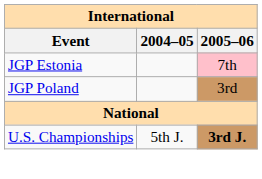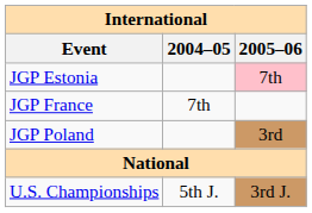+ row: JGP France | 7th
U.S. Championships | 2005–06: bold -> normal
